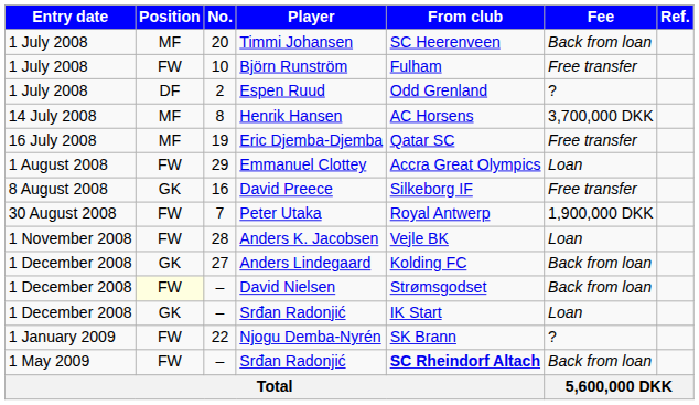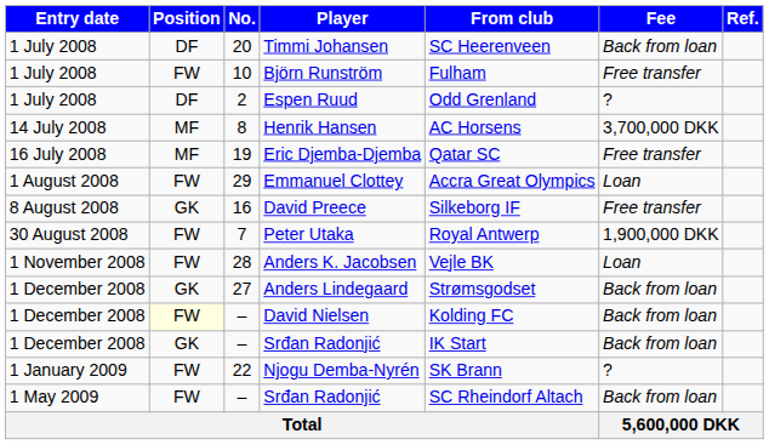Timmi Johansen | Position: MF -> DF
Anders Lindegaard | From club: Kolding FC -> Strømsgodset
David Nielsen | From club: Strømsgodset -> Kolding FC
1 December 2008 / Srđan Radonjić | Fee: Loan -> Back from loan
1 May 2009 / Srđan Radonjić | From club: bold -> normal
